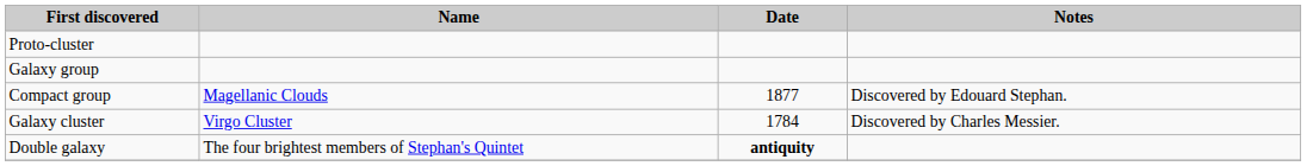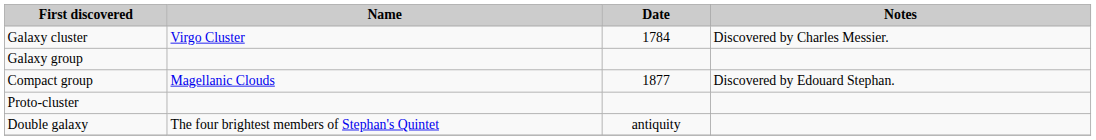rows swapped: Galaxy cluster <-> Proto-cluster
Double galaxy | Date: bold -> normal
